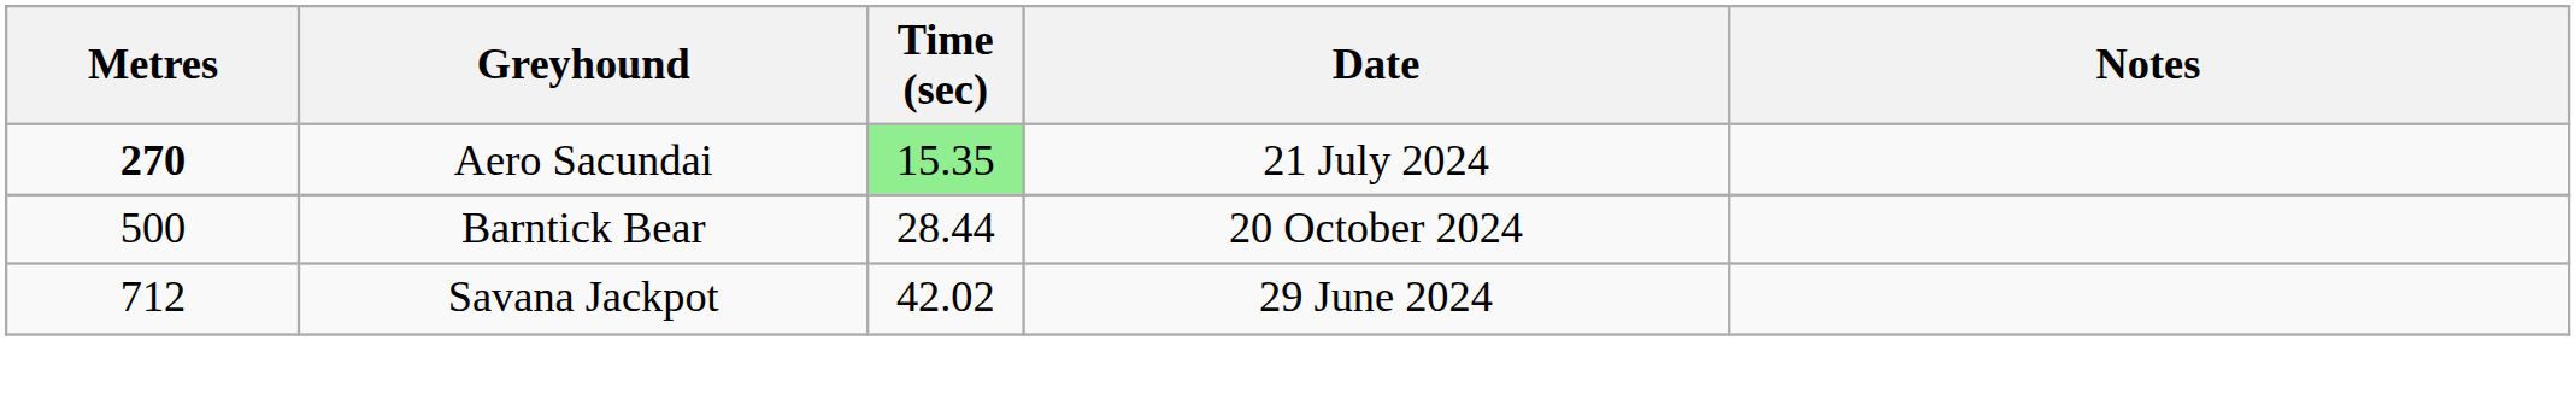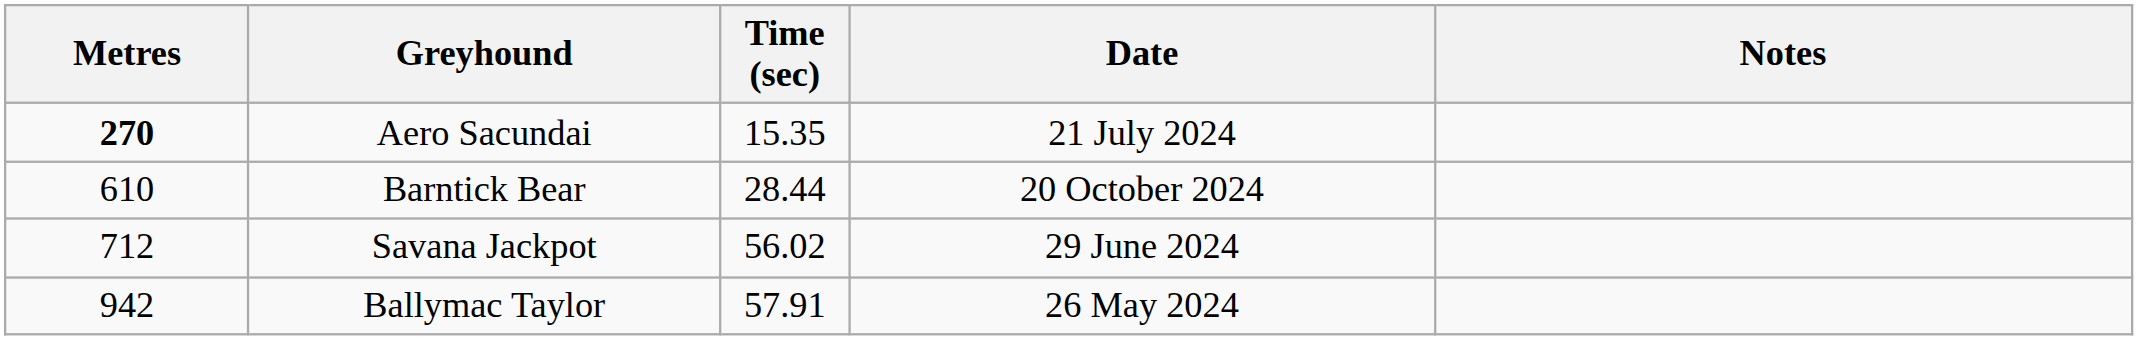Aero Sacundai | Time (sec): lightgreen background -> no background
Barntick Bear | Metres: 500 -> 610
Savana Jackpot | Time (sec): 42.02 -> 56.02
+ row: 942 | Ballymac Taylor | 57.91 | 26 May 2024
